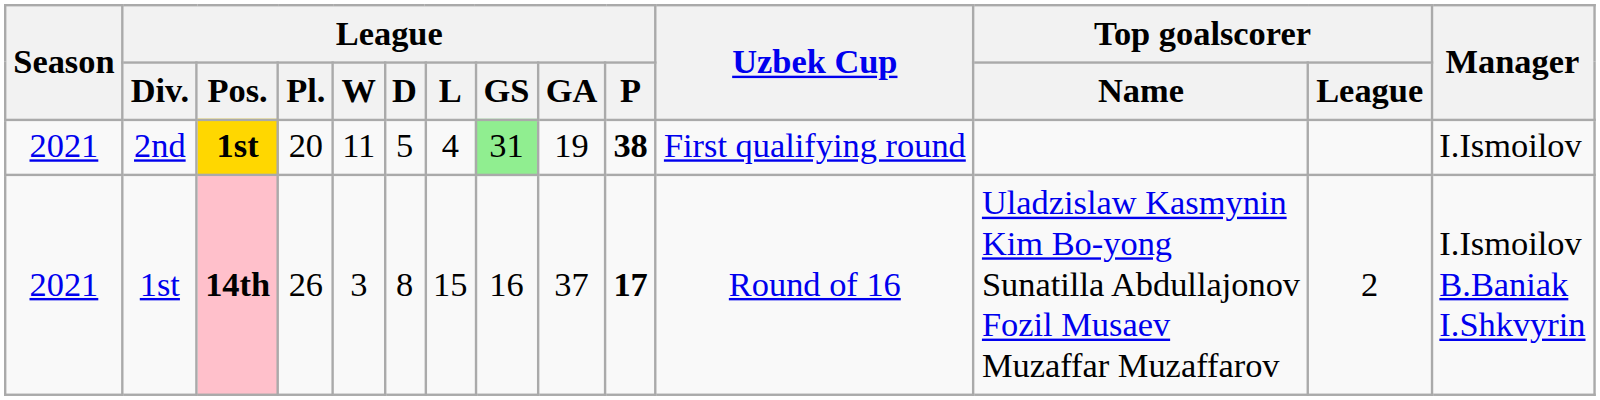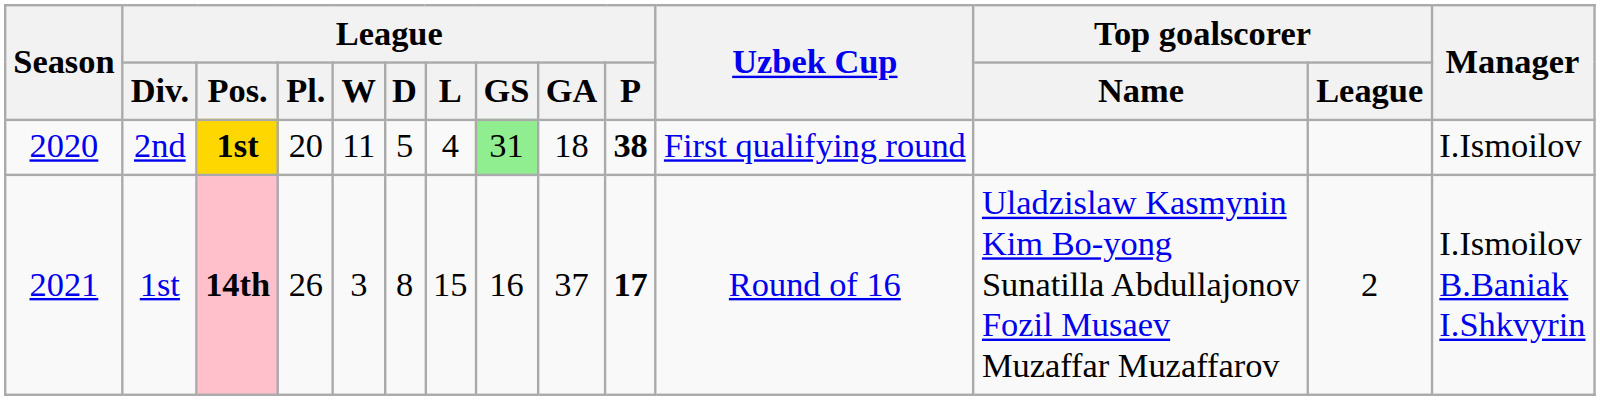2nd | Season: 2021 -> 2020
2nd | League / GA: 19 -> 18
